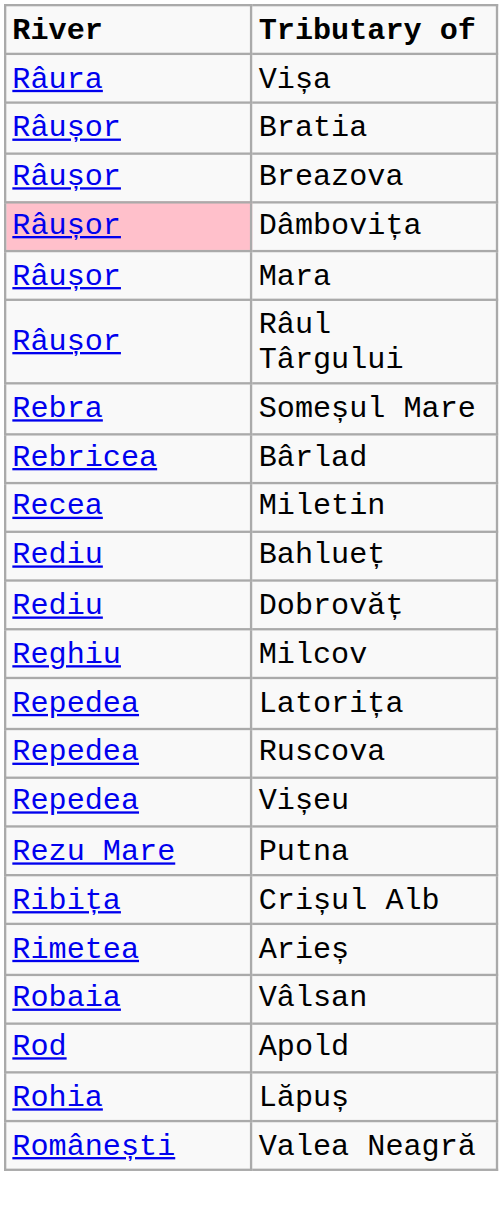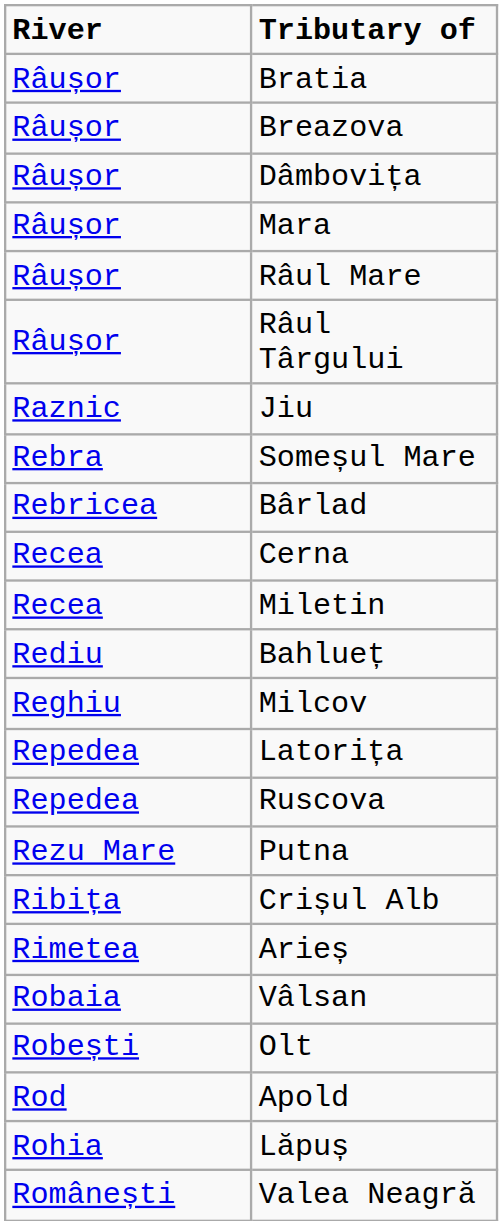- row: Râura | Vișa
Dâmbovița | River: pink background -> no background
+ row: Râușor | Râul Mare
+ row: Raznic | Jiu
+ row: Recea | Cerna
- row: Rediu | Dobrovăț
- row: Repedea | Vișeu
+ row: Robești | Olt
